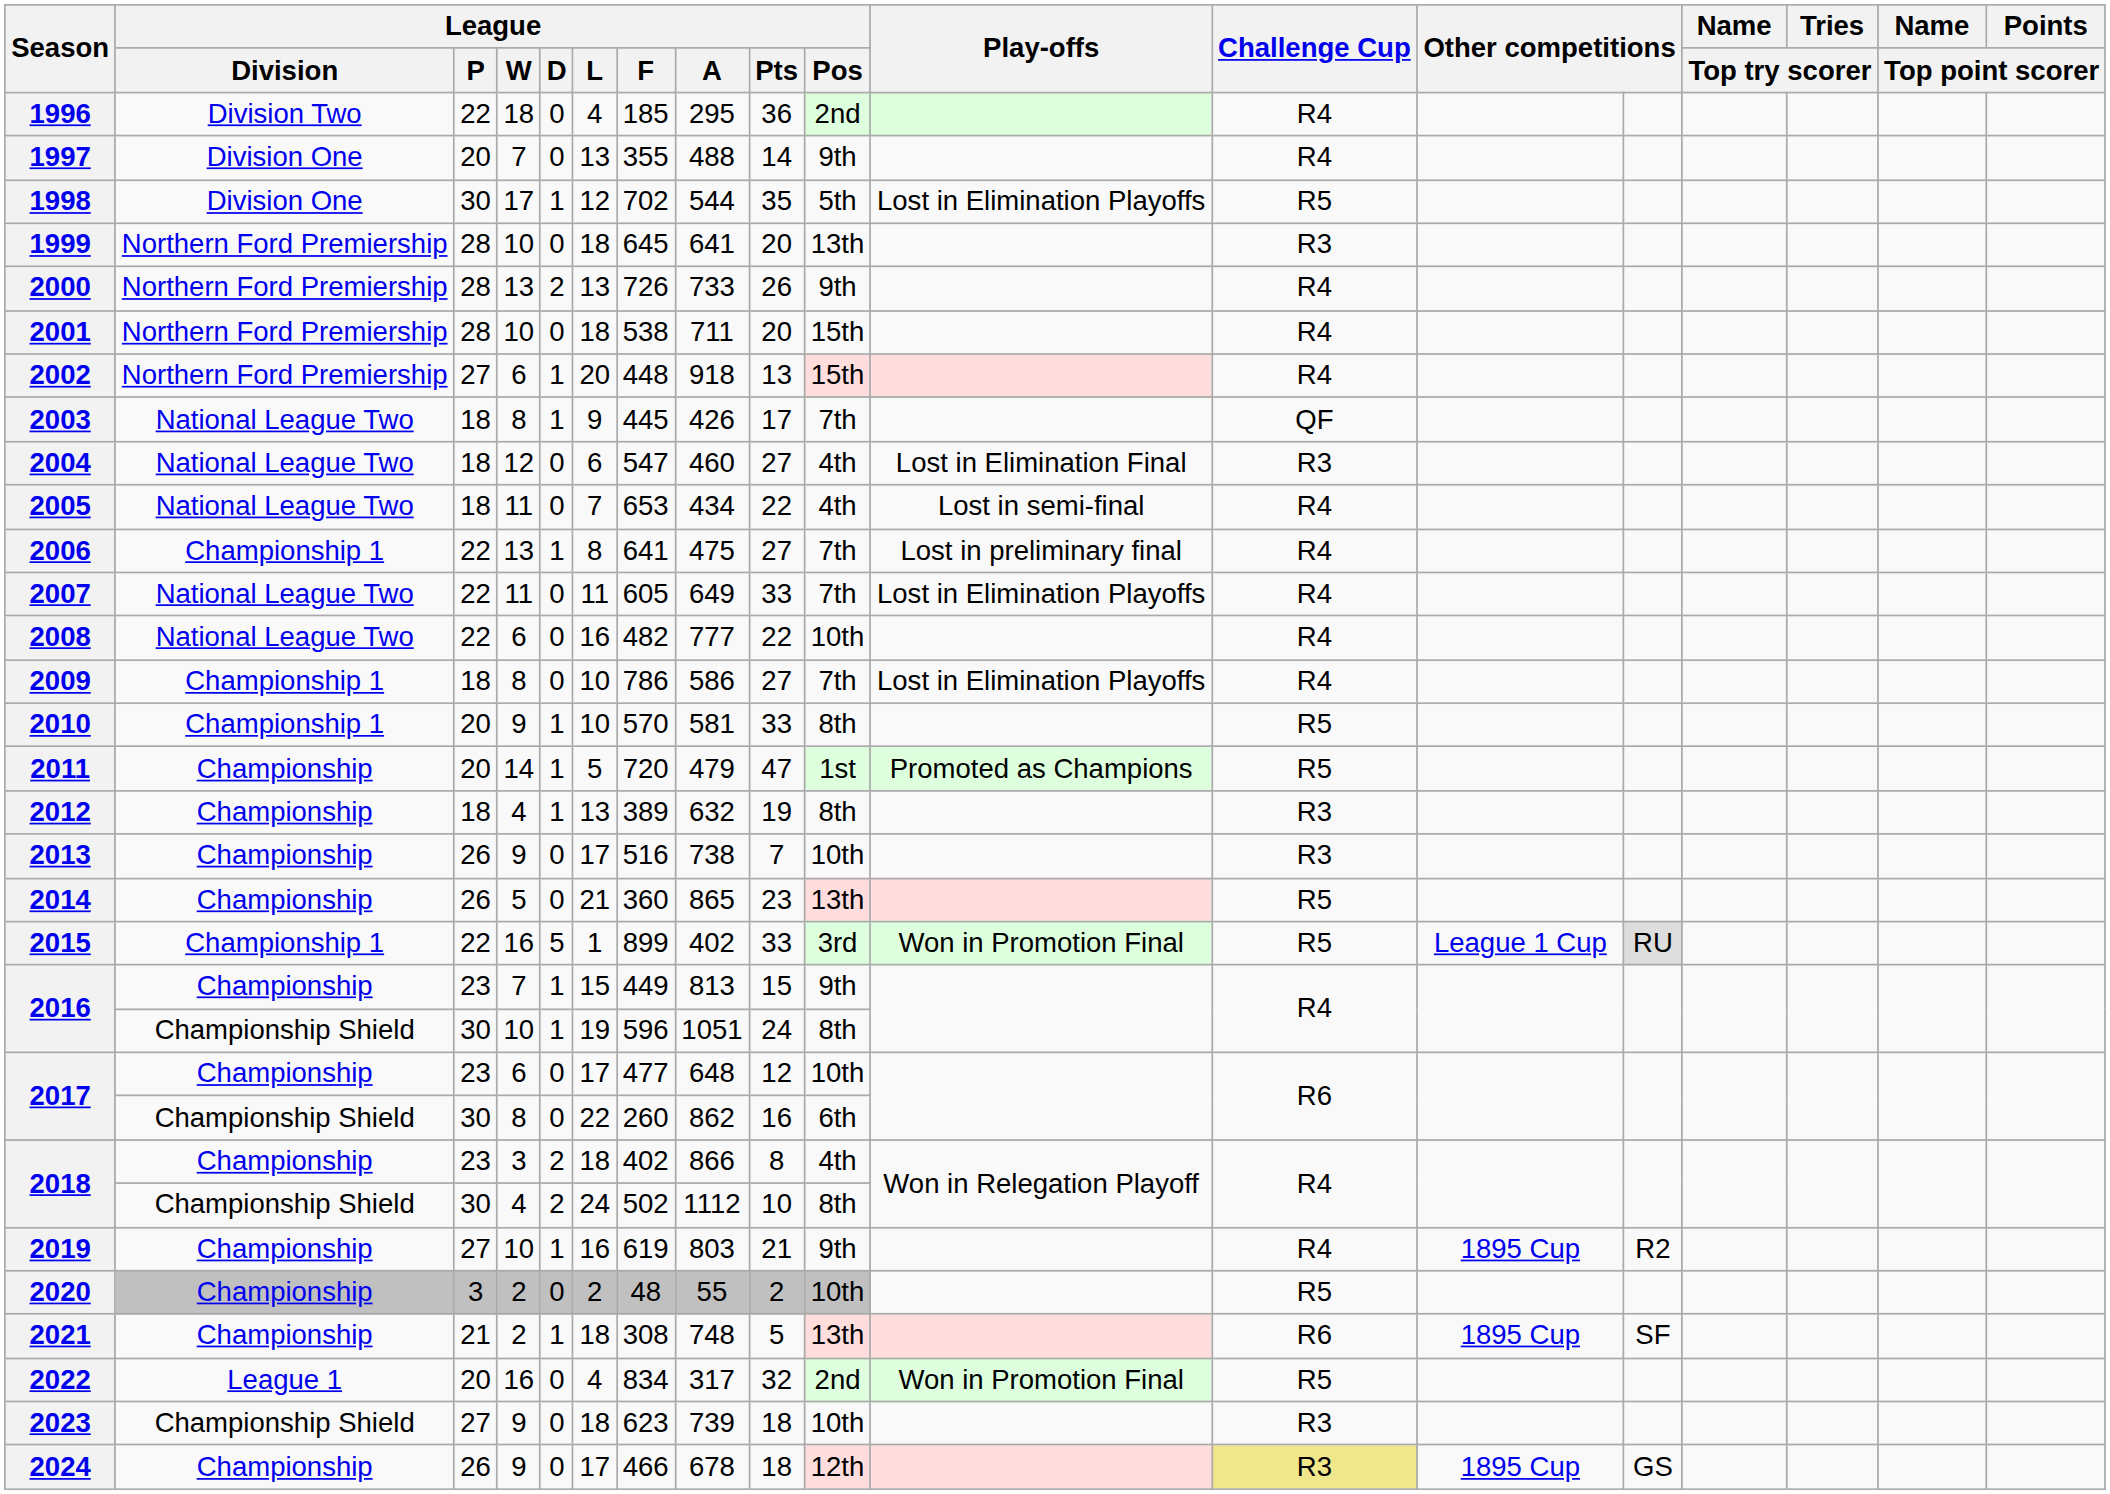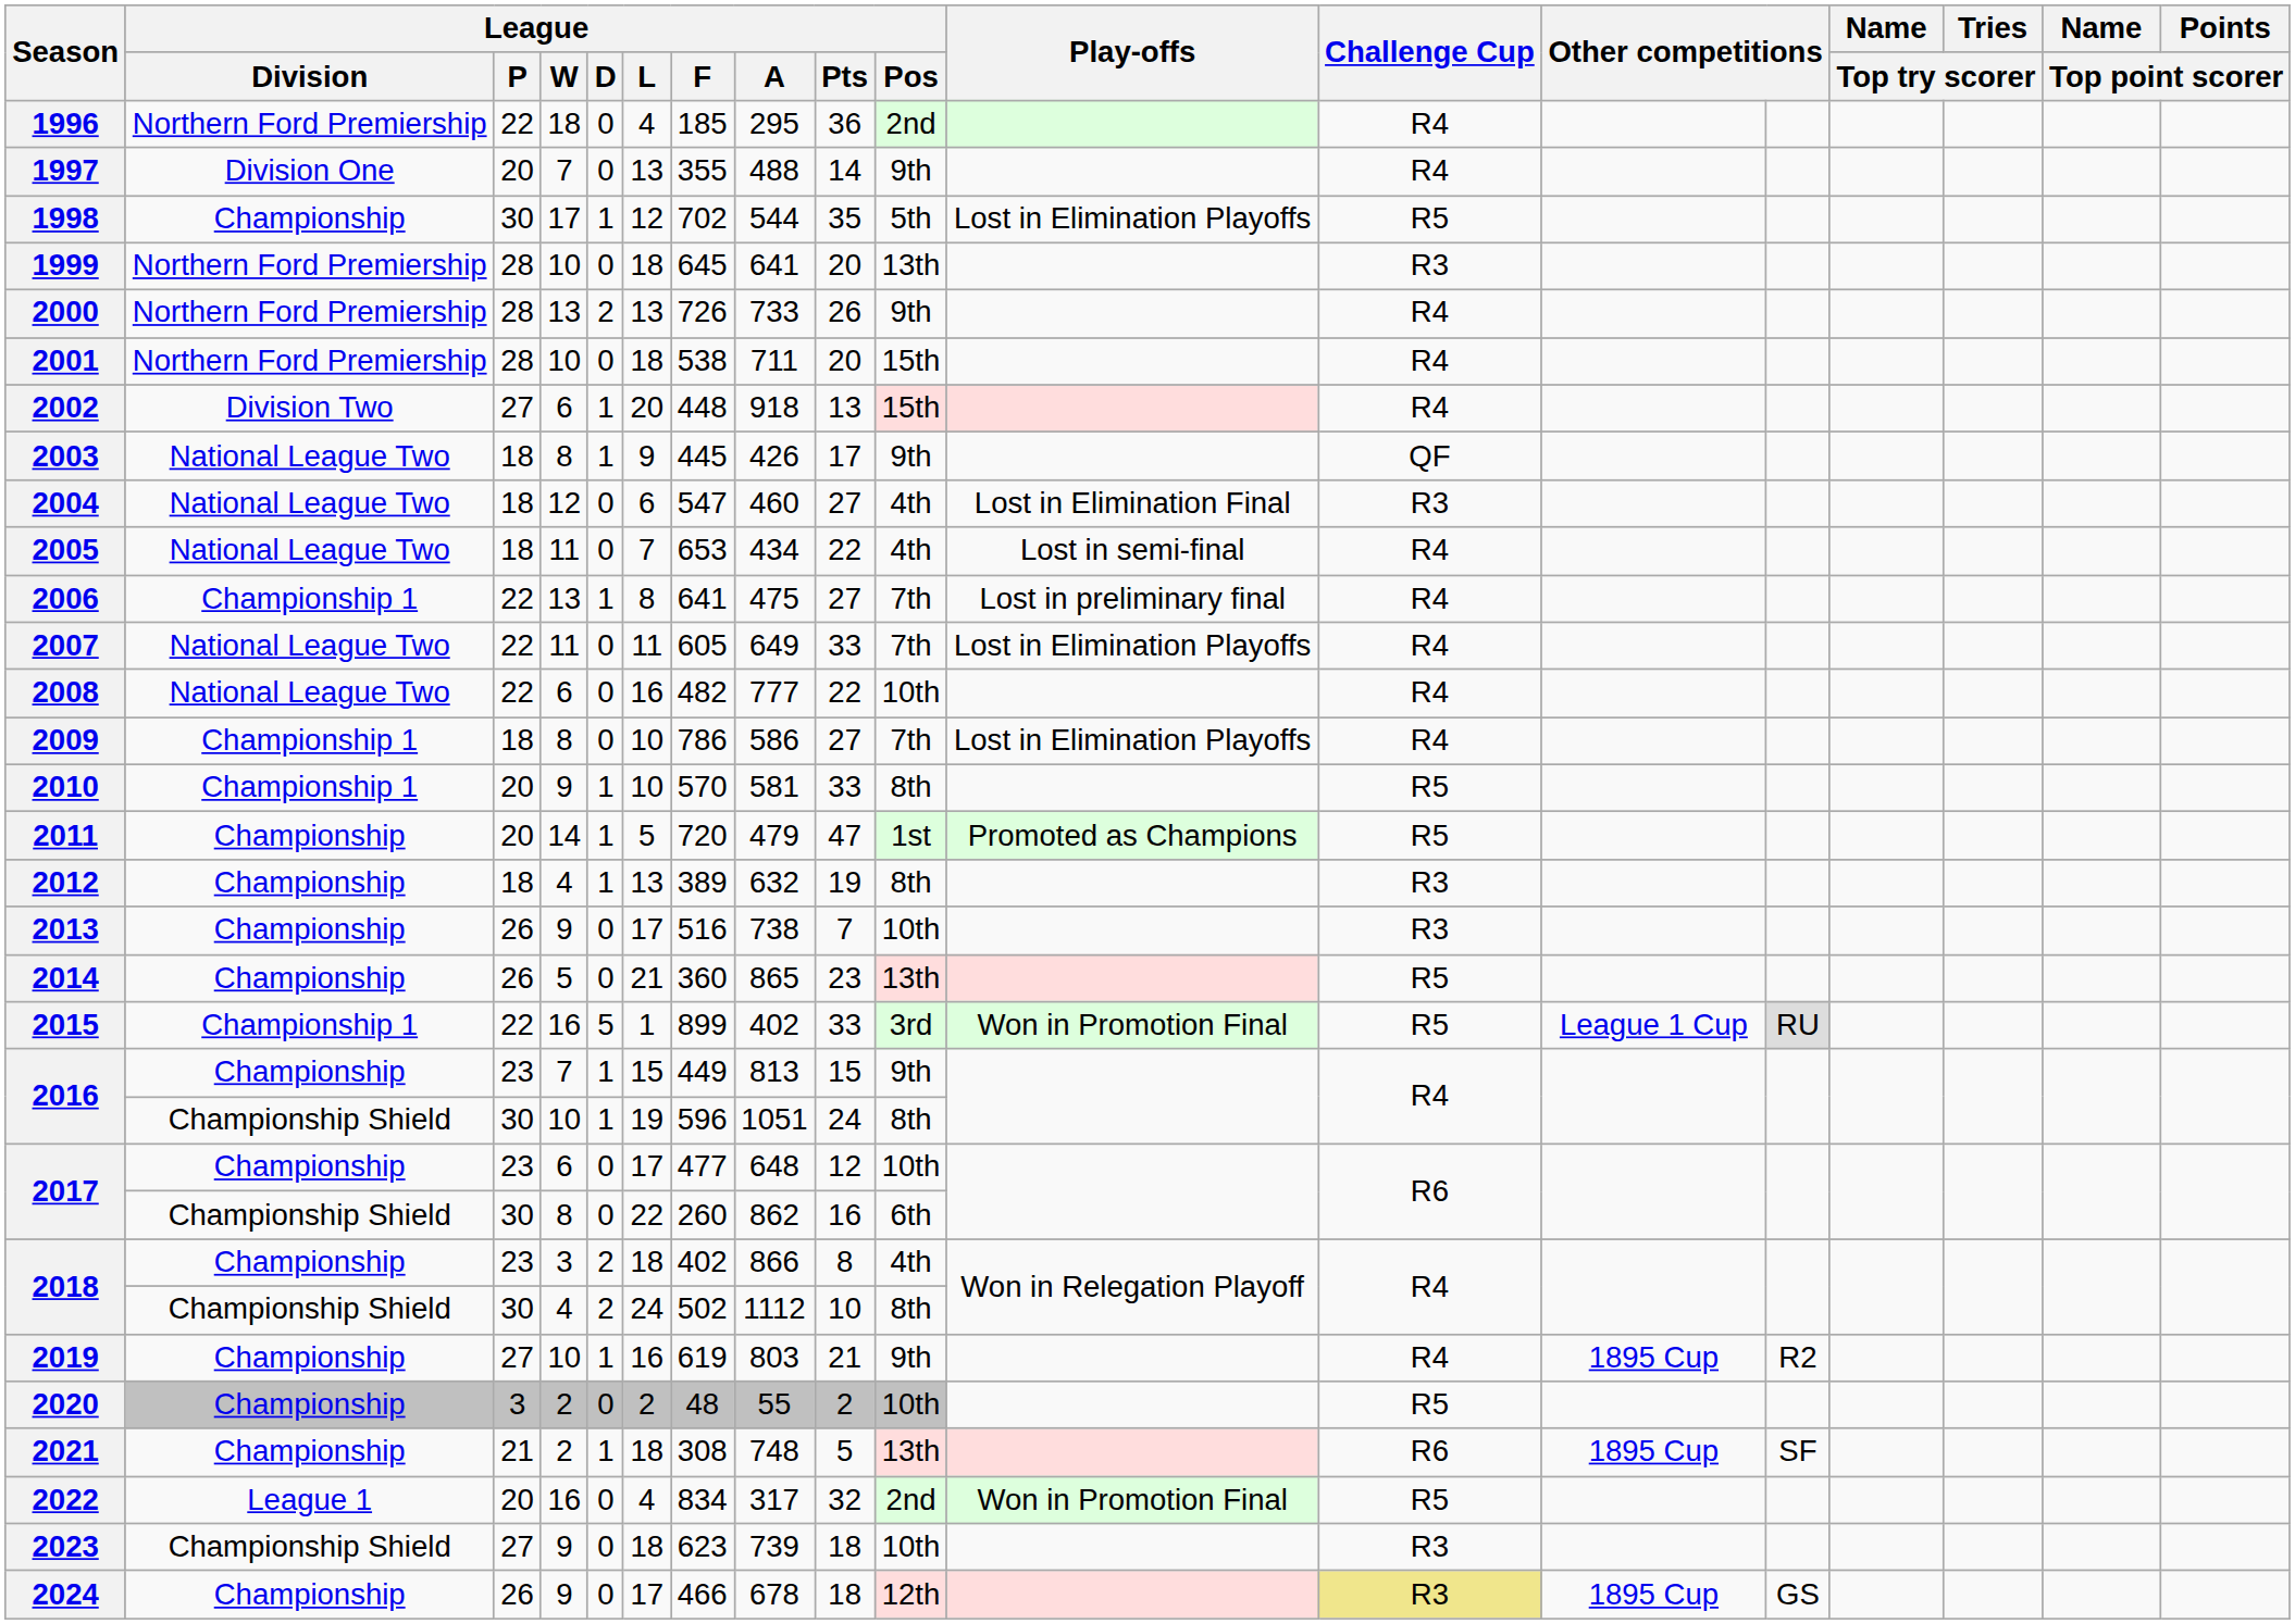1996 | League / Division: Division Two -> Northern Ford Premiership
1998 | League / Division: Division One -> Championship
2002 | League / Division: Northern Ford Premiership -> Division Two
2003 | League / Pos: 7th -> 9th
